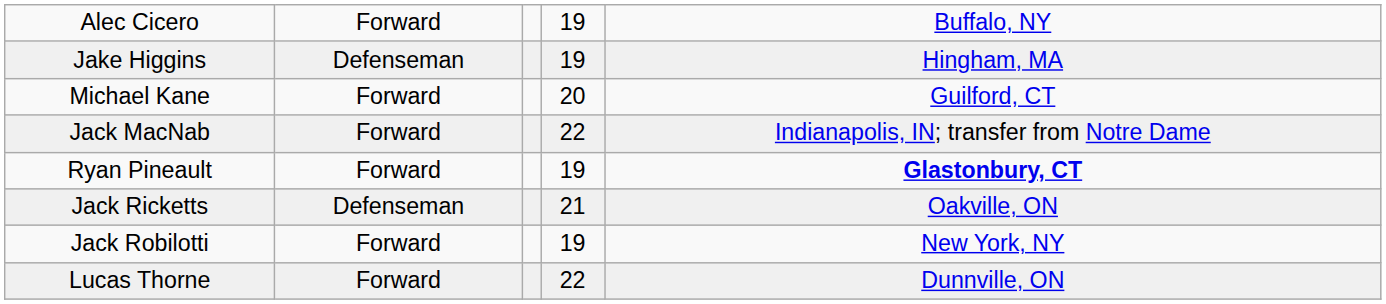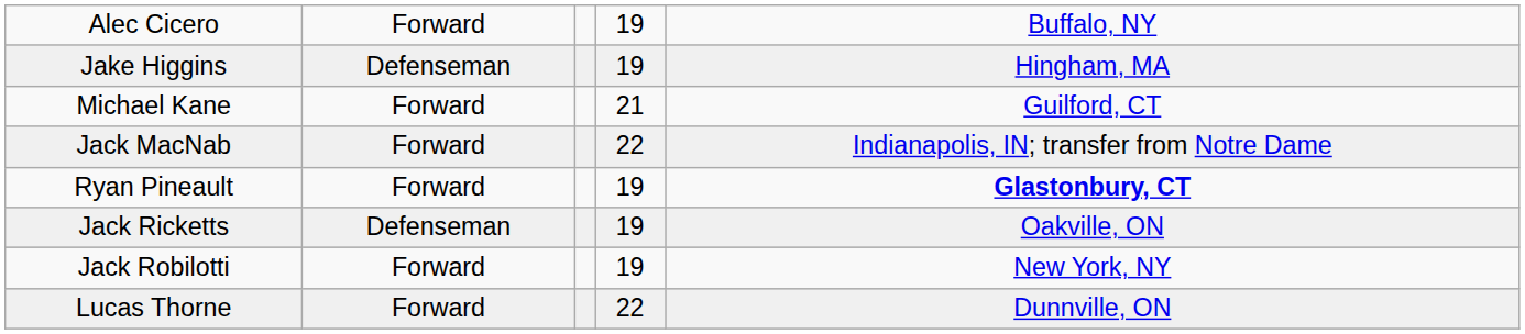Michael Kane | column 4: 20 -> 21
Jack Ricketts | column 4: 21 -> 19
